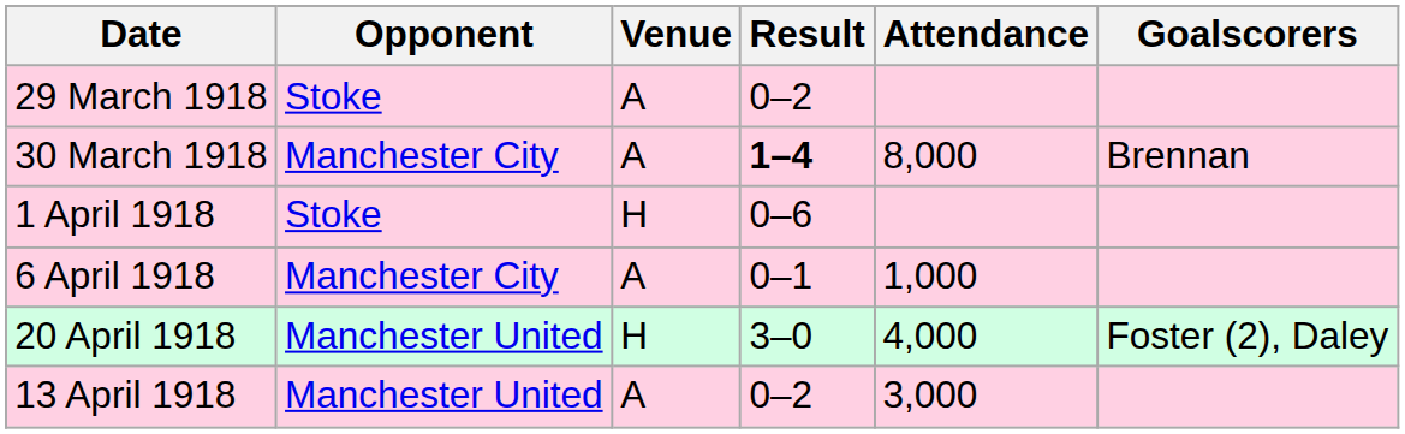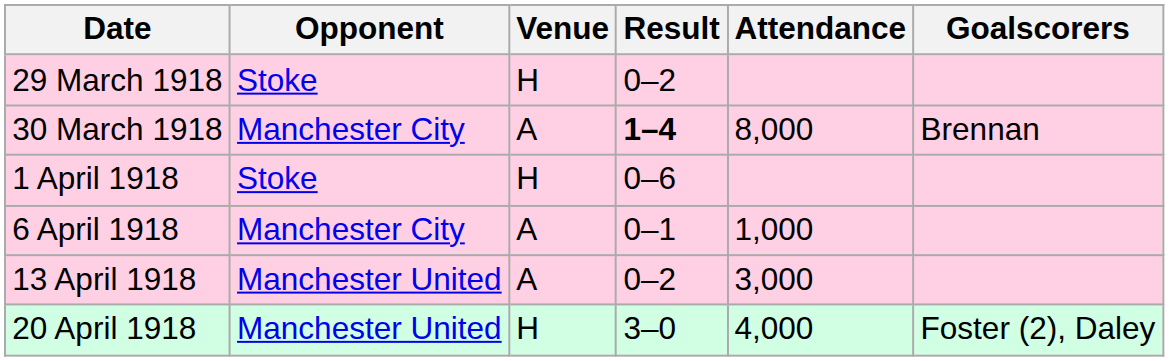29 March 1918 | Venue: A -> H
rows swapped: 13 April 1918 <-> 20 April 1918
